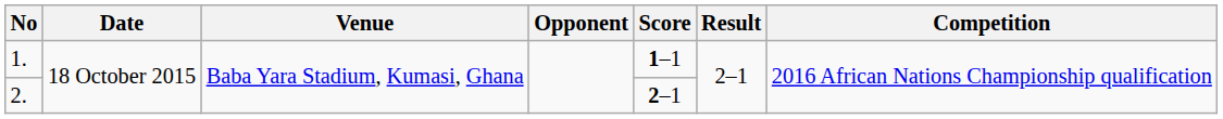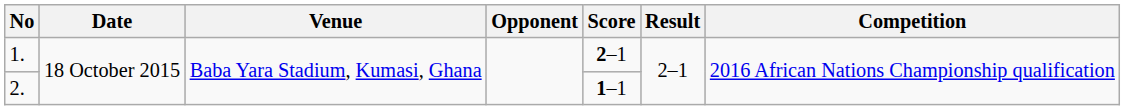1. | Score: 1–1 -> 2–1
2. | Score: 2–1 -> 1–1
